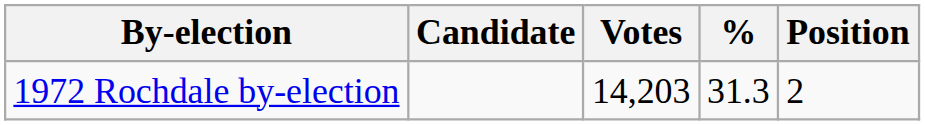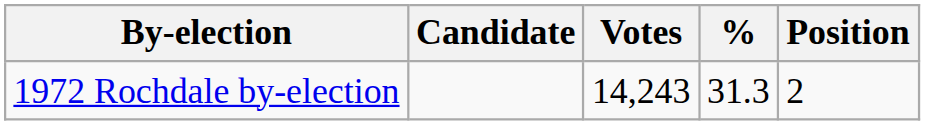1972 Rochdale by-election | Votes: 14,203 -> 14,243
